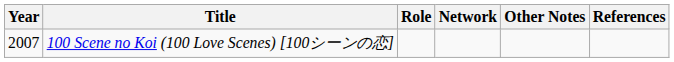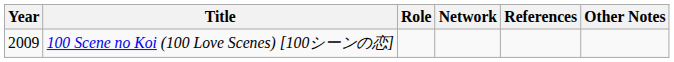columns swapped: Other Notes <-> References
100 Scene no Koi (100 Love Scenes) [100シーンの恋] | Year: 2007 -> 2009
